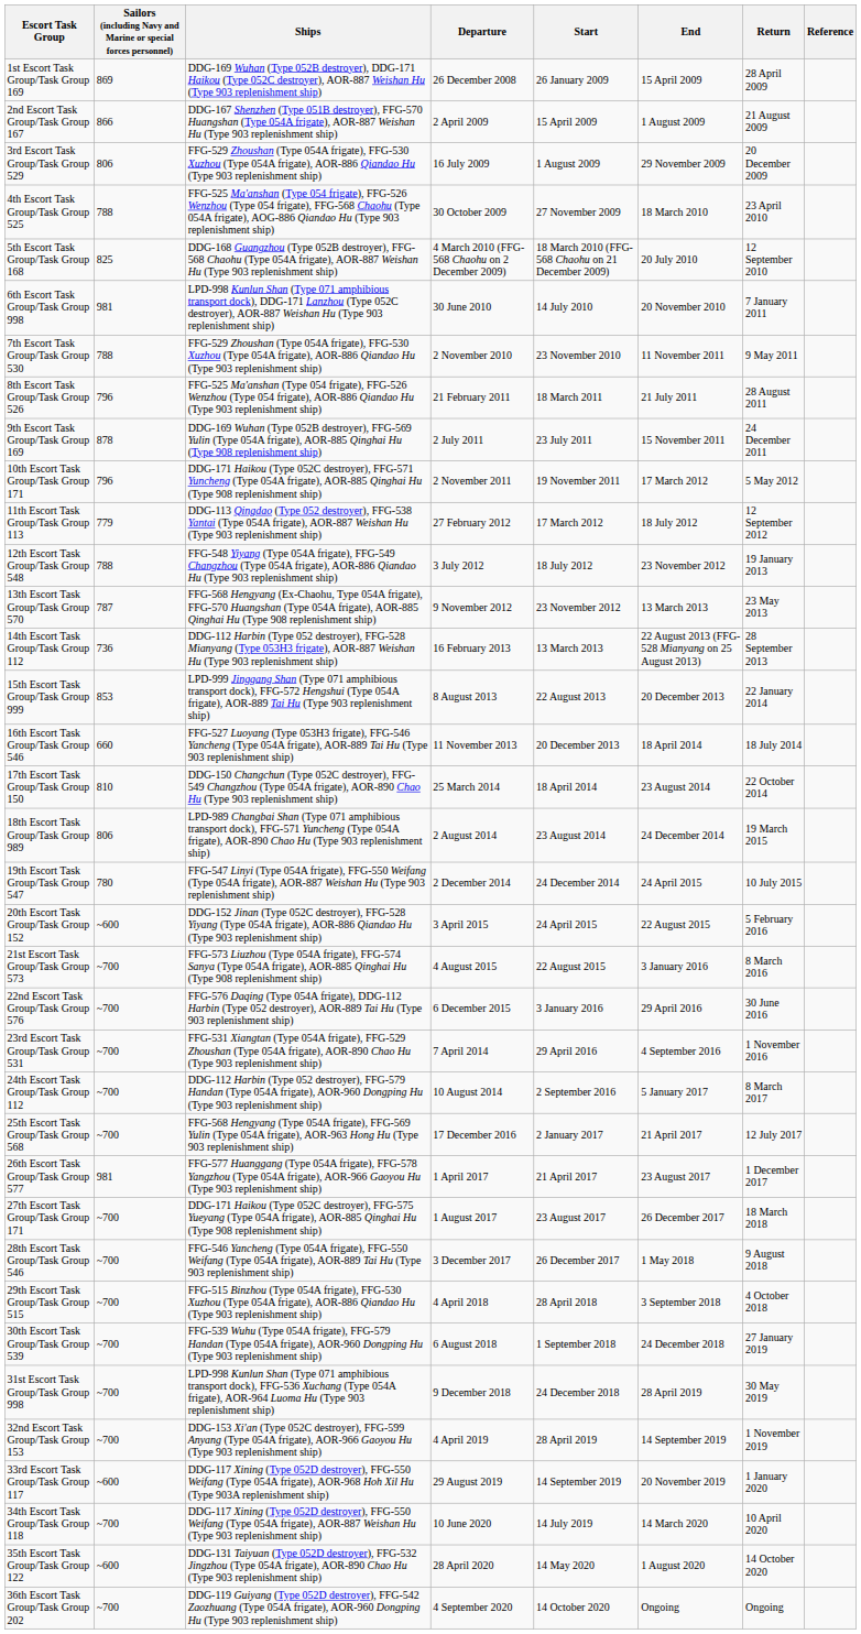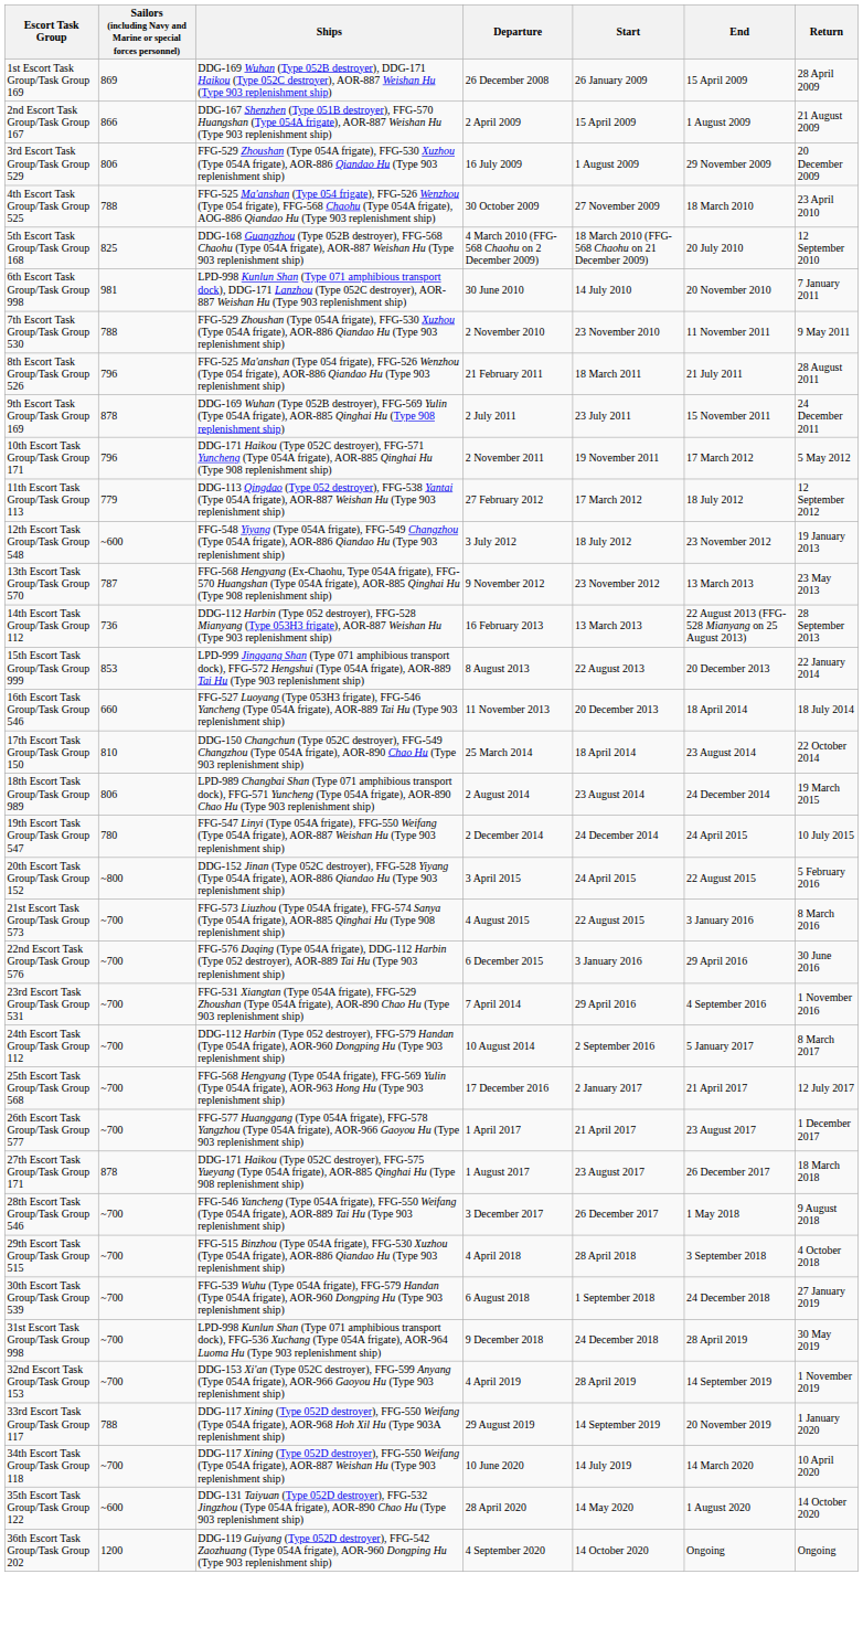- column: Reference
12th Escort Task Group/Task Group 548 | column 2: 788 -> ~600
20th Escort Task Group/Task Group 152 | column 2: ~600 -> ~800
26th Escort Task Group/Task Group 577 | column 2: 981 -> ~700
27th Escort Task Group/Task Group 171 | column 2: ~700 -> 878
33rd Escort Task Group/Task Group 117 | column 2: ~600 -> 788
36th Escort Task Group/Task Group 202 | column 2: ~700 -> 1200
